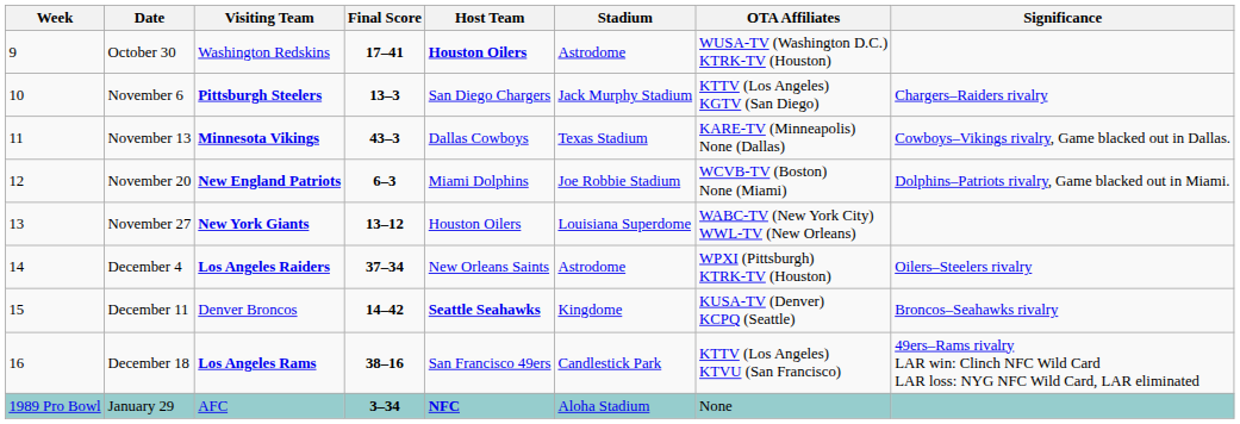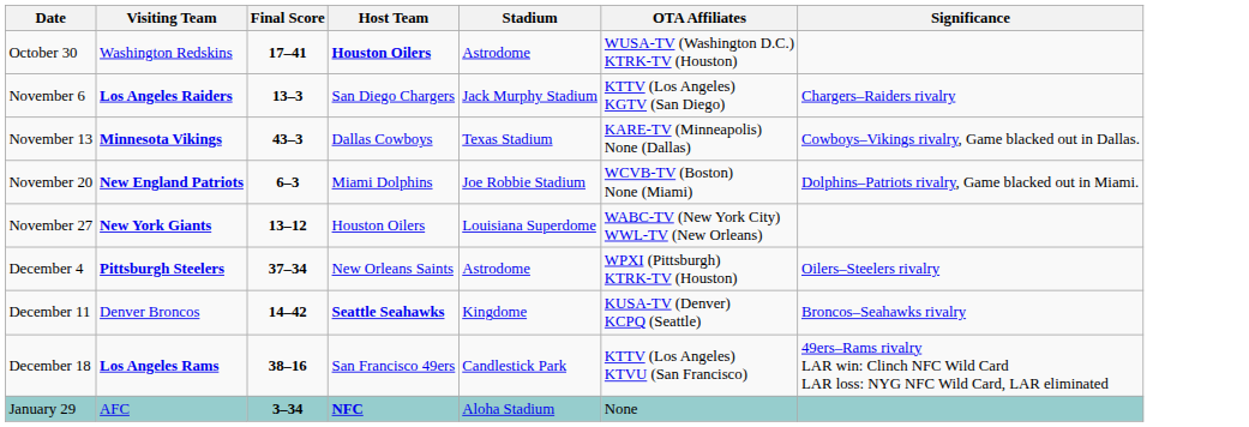- column: Week | 9 | 10 | 11 | 12 | 13 | 14 | 15 | 16 | 1989 Pro Bowl
November 6 | Visiting Team: Pittsburgh Steelers -> Los Angeles Raiders
December 4 | Visiting Team: Los Angeles Raiders -> Pittsburgh Steelers
